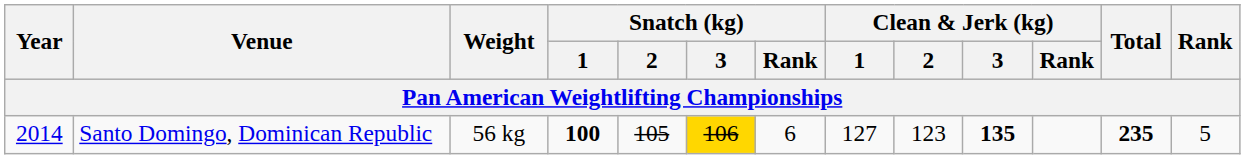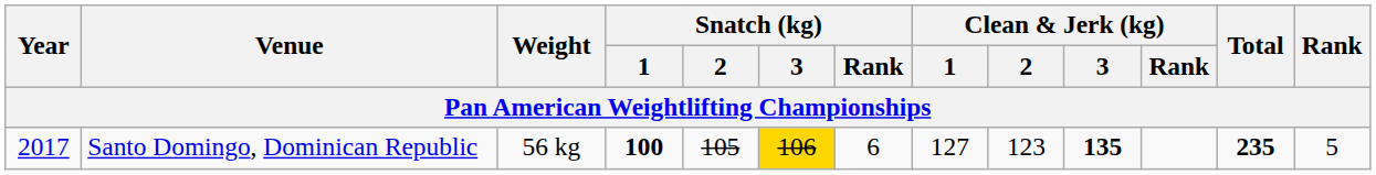Santo Domingo, Dominican Republic | Year: 2014 -> 2017
